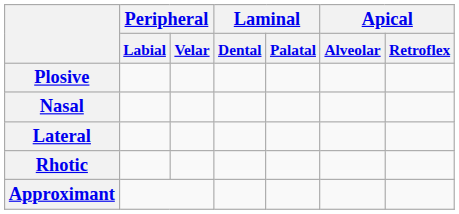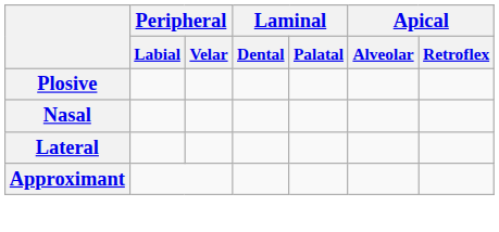- row: Rhotic
